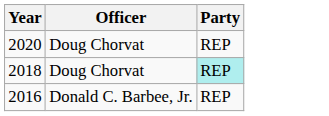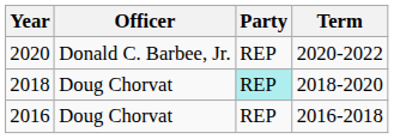+ column: Term | 2020-2022 | 2018-2020 | 2016-2018
2020 | Officer: Doug Chorvat -> Donald C. Barbee, Jr.
2016 | Officer: Donald C. Barbee, Jr. -> Doug Chorvat
